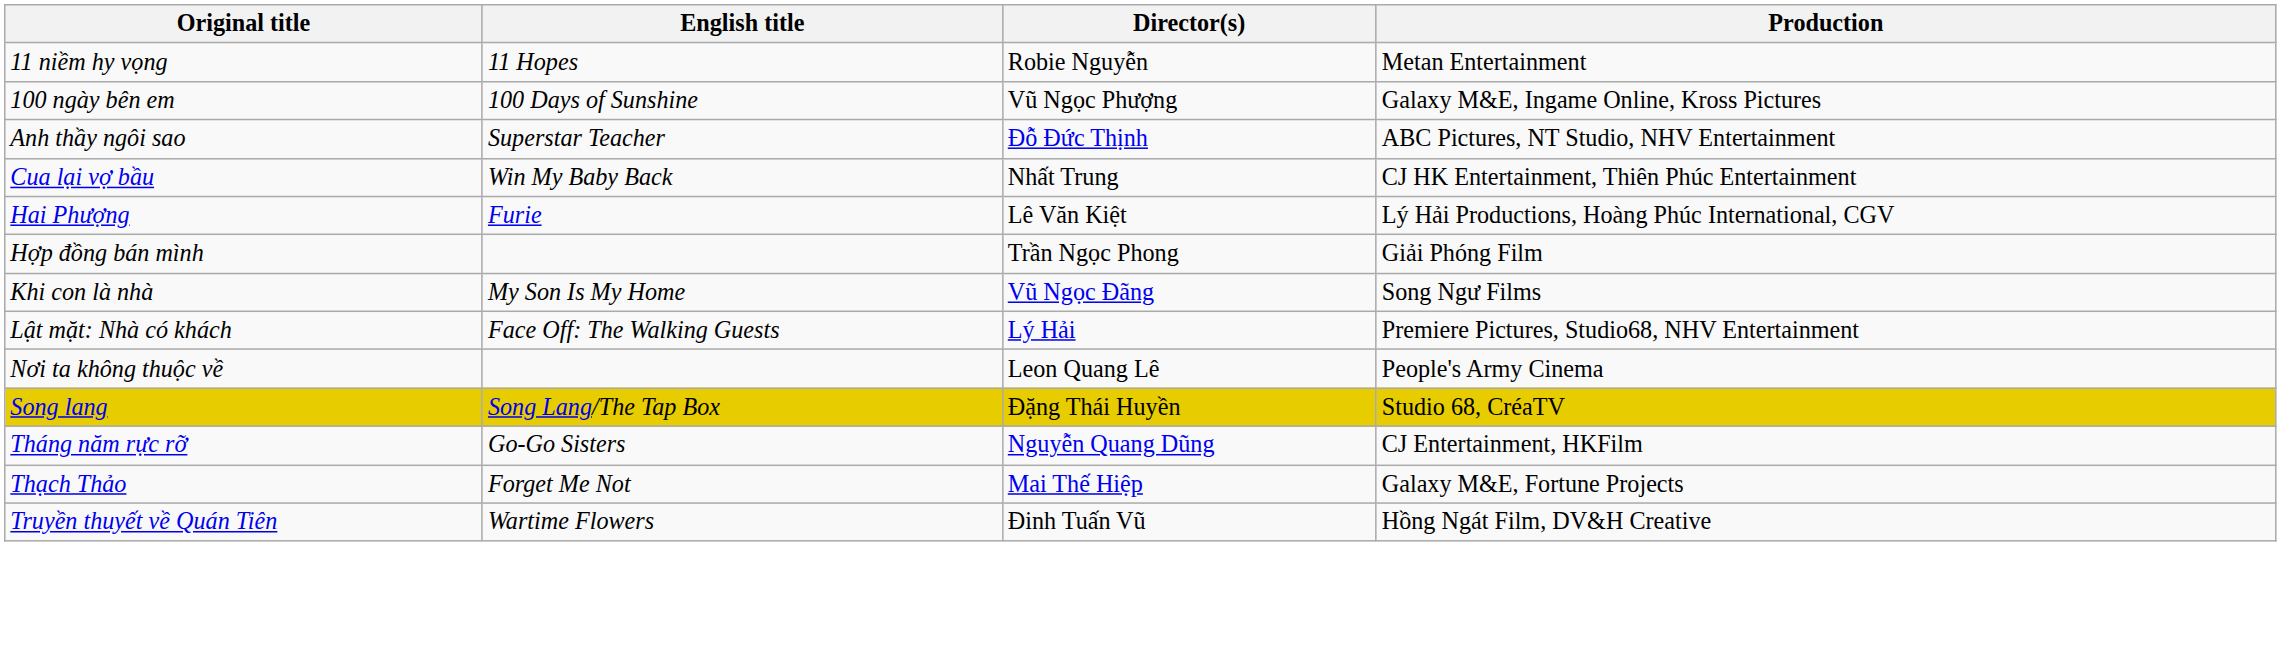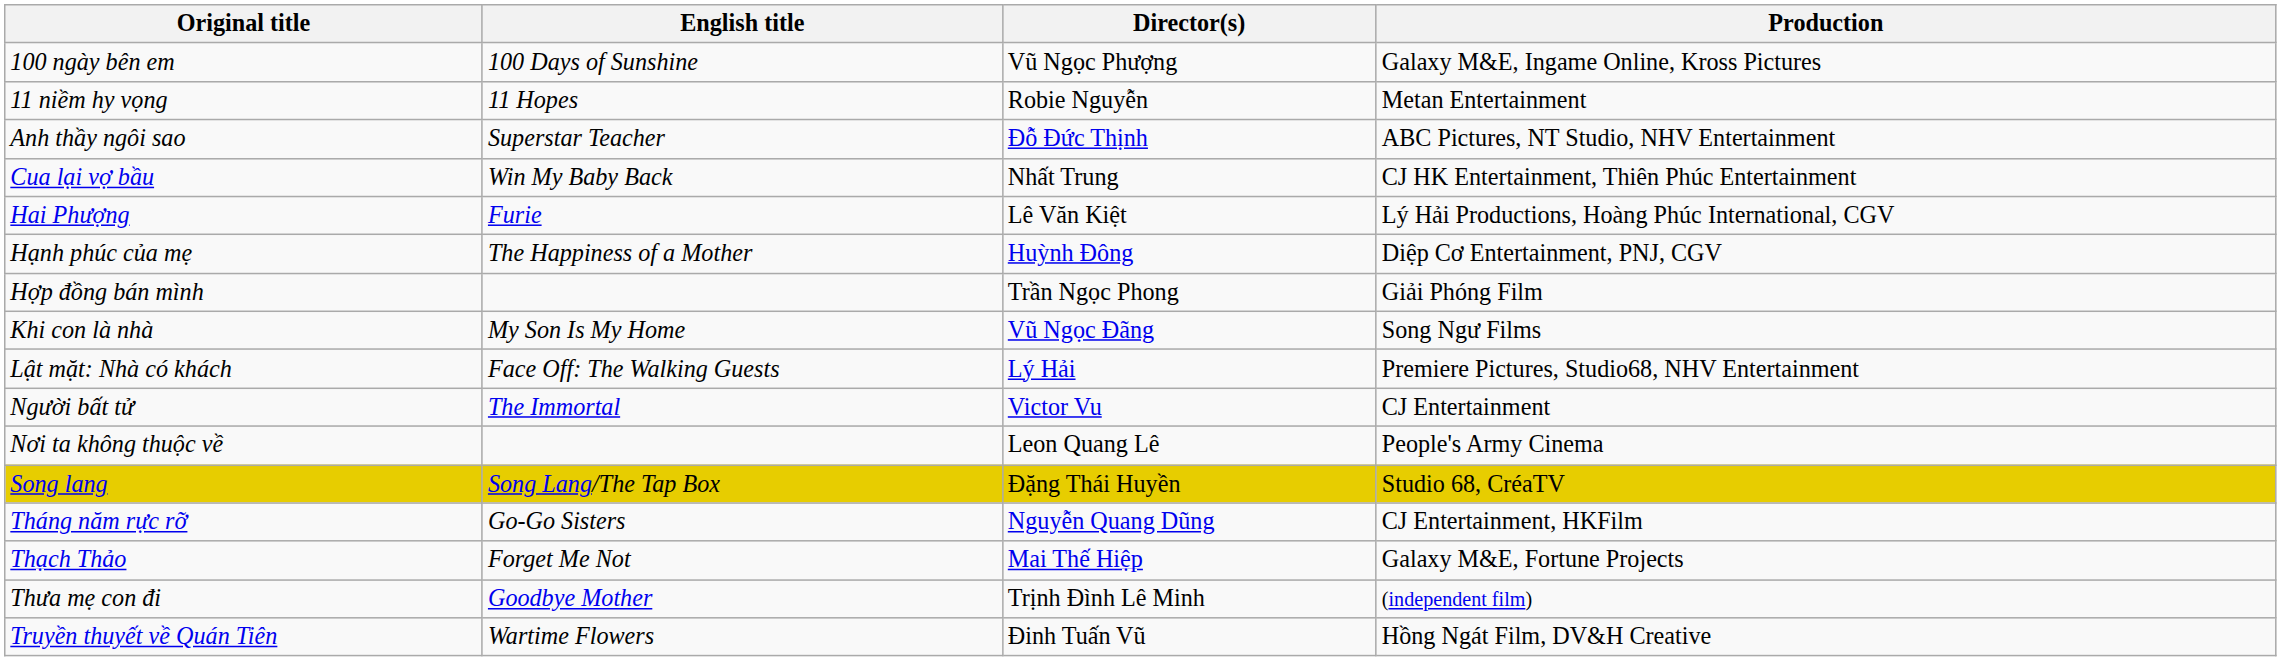rows swapped: 11 niềm hy vọng <-> 100 ngày bên em
+ row: Hạnh phúc của mẹ | The Happiness of a Mother | Huỳnh Đông | Diệp Cơ Entertainment, PNJ, CGV
+ row: Người bất tử | The Immortal | Victor Vu | CJ Entertainment
+ row: Thưa mẹ con đi | Goodbye Mother | Trịnh Đình Lê Minh | (independent film)
